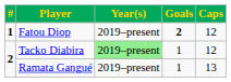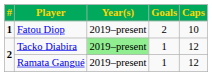Fatou Diop | Goals: bold -> normal
Fatou Diop | Caps: 12 -> 10
Ramata Gangué | Caps: 13 -> 12
